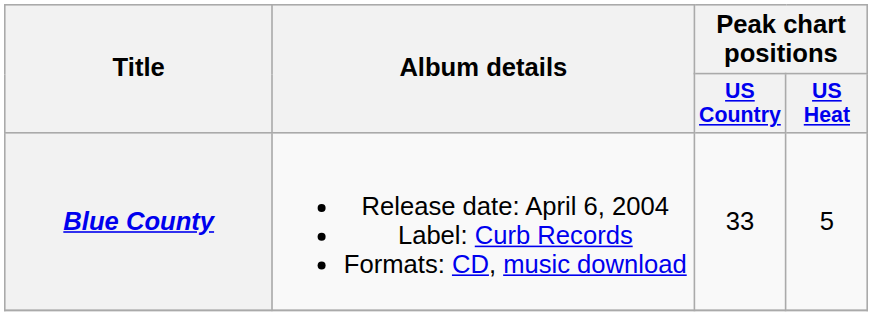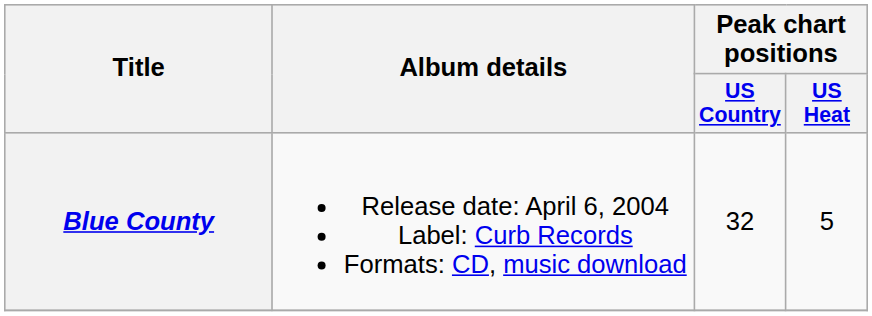Blue County | Peak chart positions / US Country: 33 -> 32
